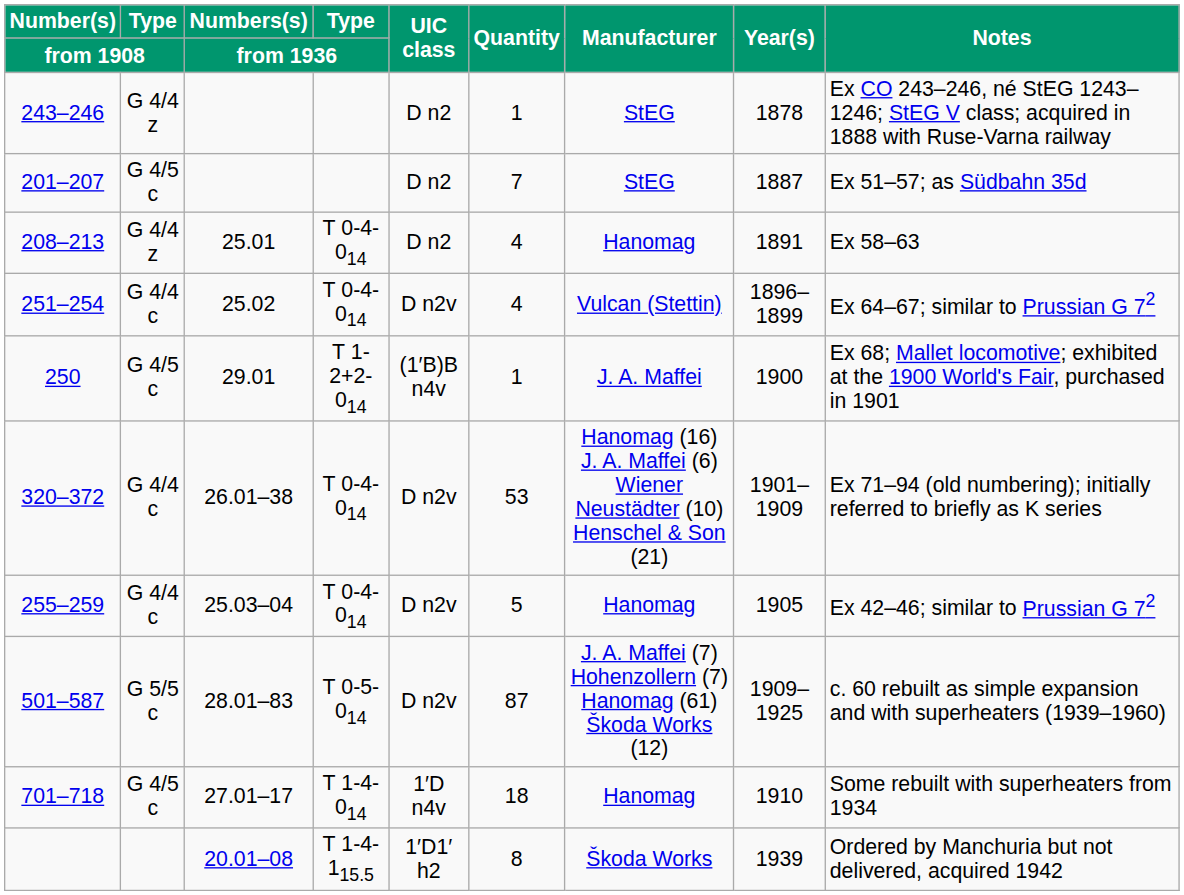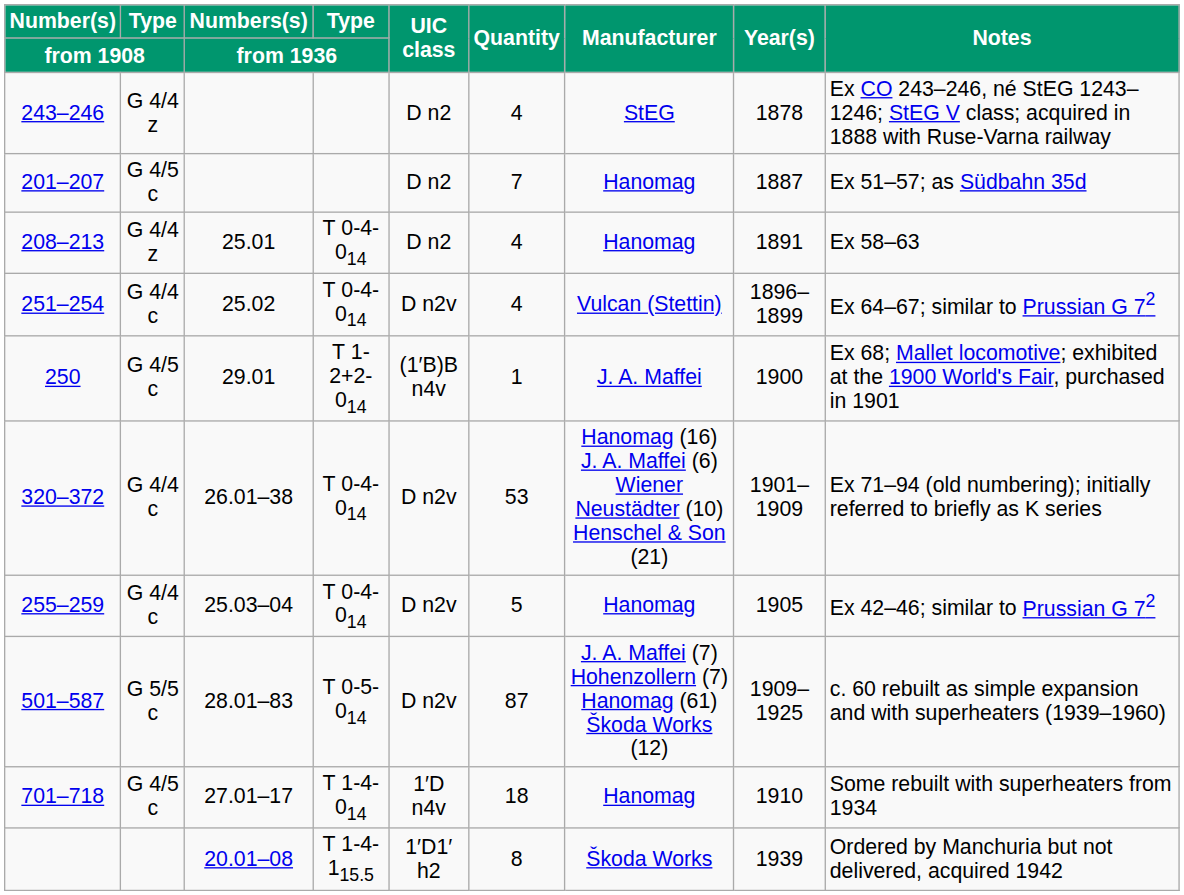243–246 | Quantity: 1 -> 4
201–207 | Manufacturer: StEG -> Hanomag
